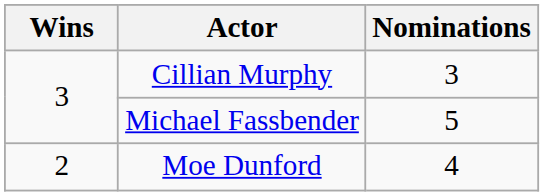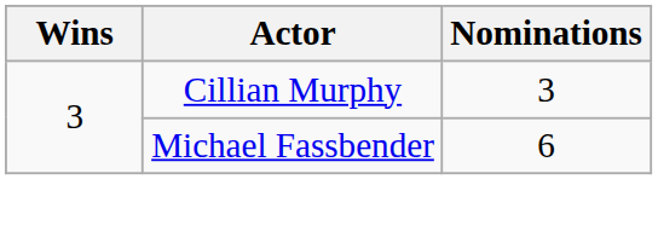Michael Fassbender | Nominations: 5 -> 6
- row: 2 | Moe Dunford | 4
